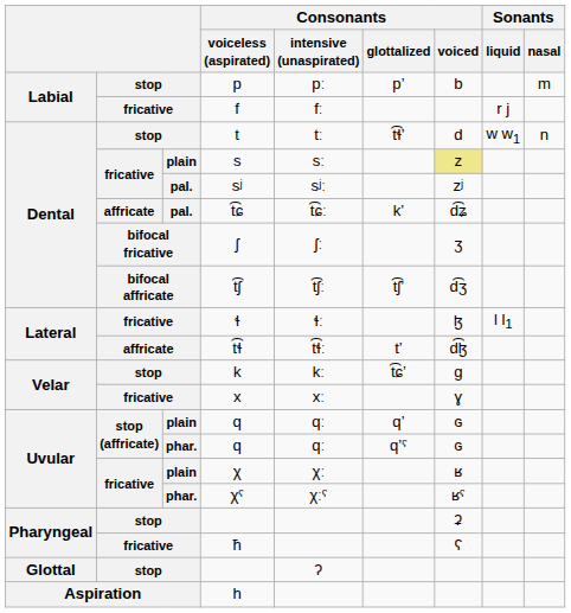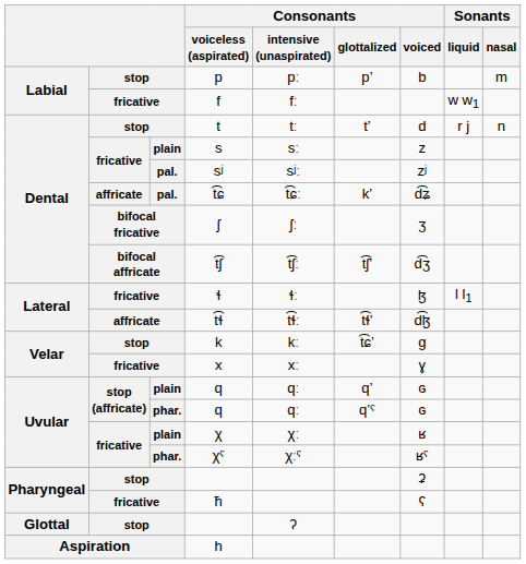f | Sonants / liquid: r j -> w w1
t | Consonants / glottalized: t͡ɬʼ -> tʼ
t | Sonants / liquid: w w1 -> r j
s | Consonants / voiced: khaki background -> no background
t͡ɬ | Consonants / glottalized: tʼ -> t͡ɬʼ
